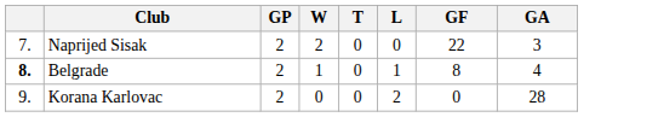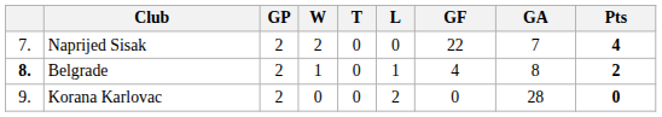+ column: Pts | 4 | 2 | 0
Naprijed Sisak | GA: 3 -> 7
Belgrade | GF: 8 -> 4
Belgrade | GA: 4 -> 8
